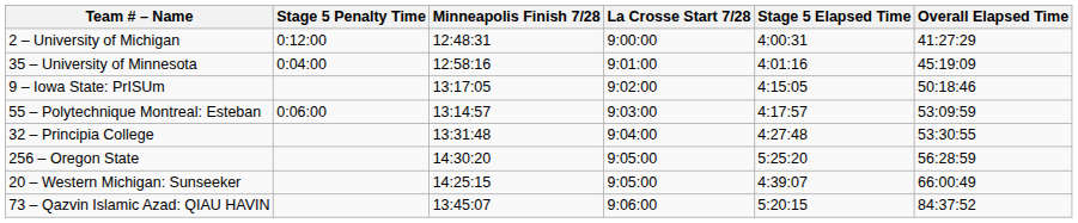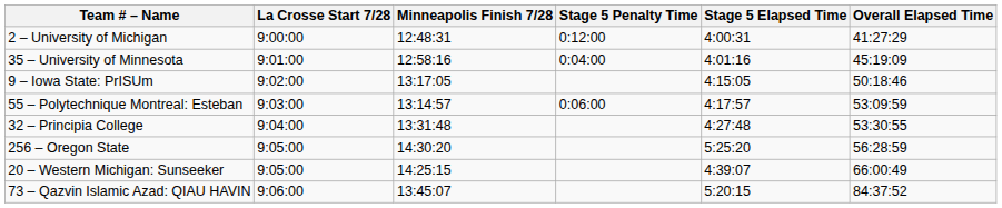columns swapped: La Crosse Start 7/28 <-> Stage 5 Penalty Time
